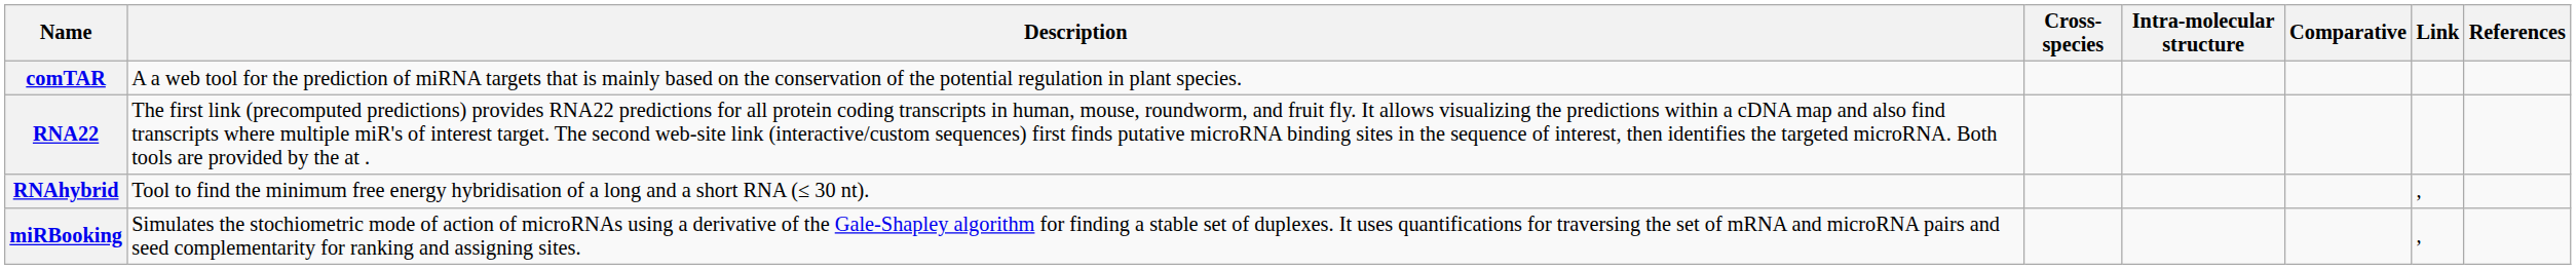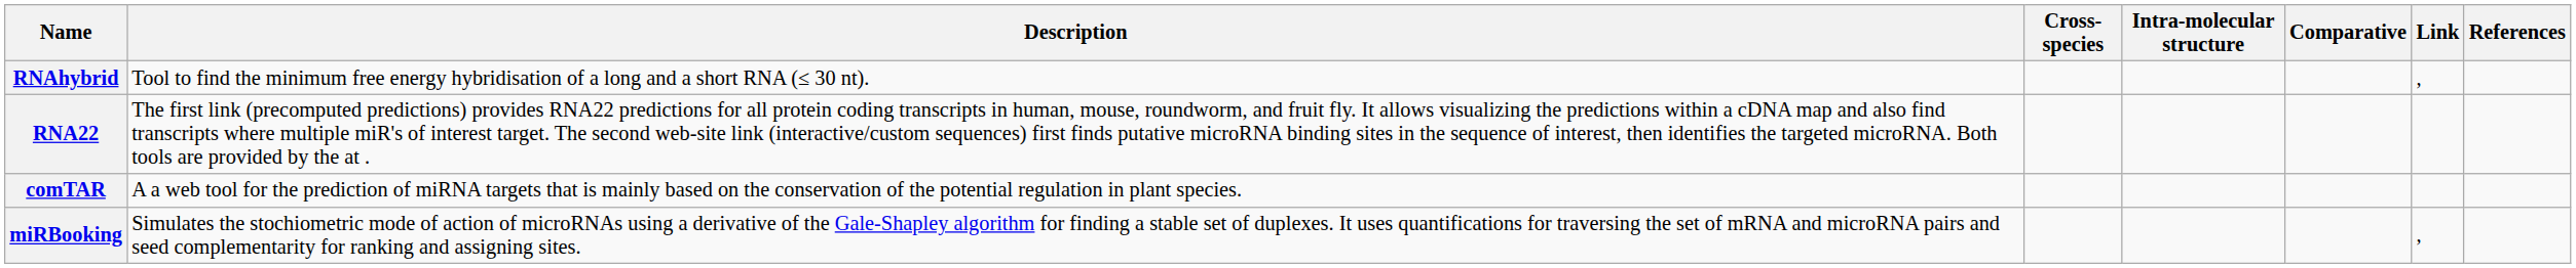rows swapped: comTAR <-> RNAhybrid
